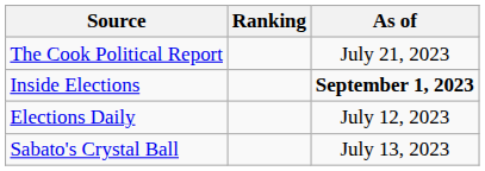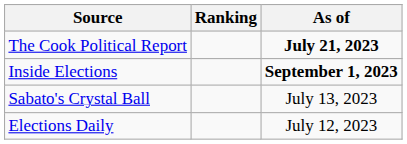The Cook Political Report | As of: normal -> bold
rows swapped: Sabato's Crystal Ball <-> Elections Daily
